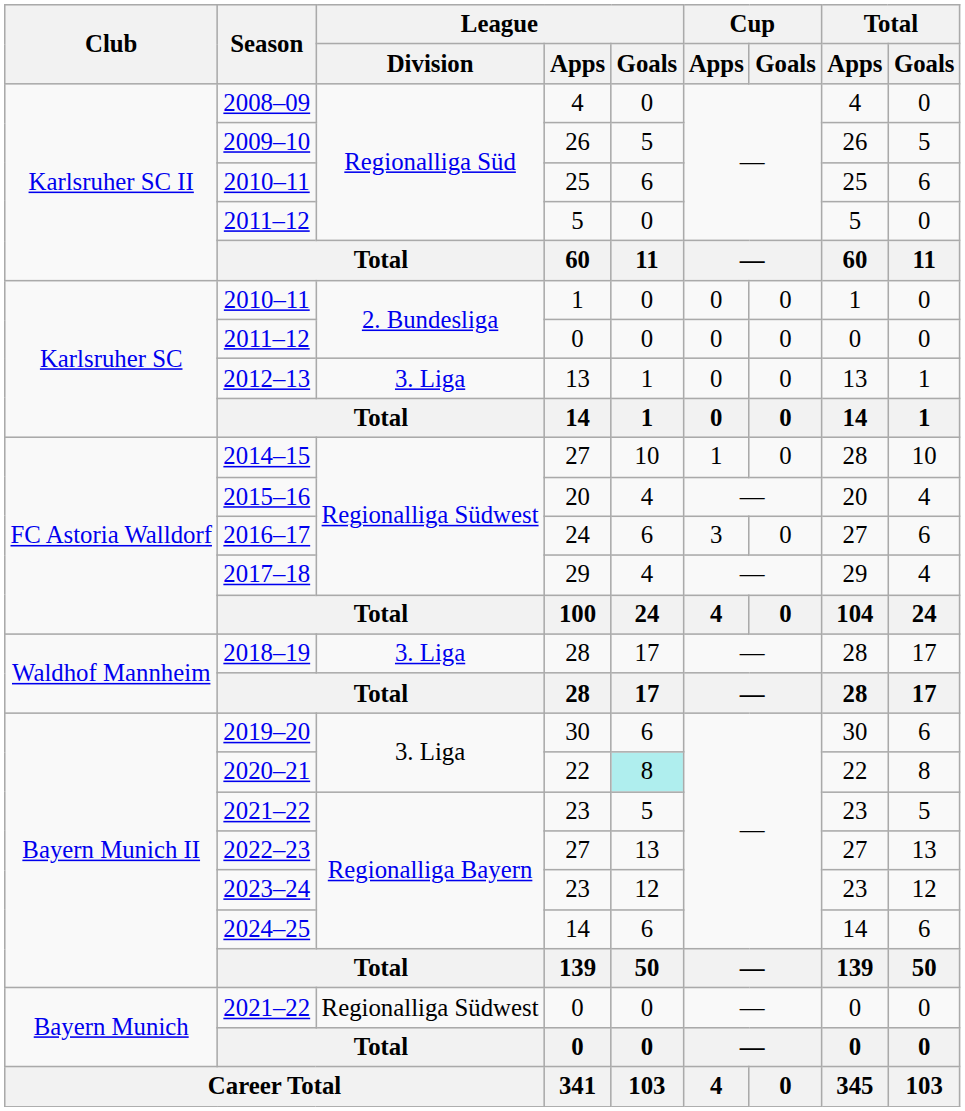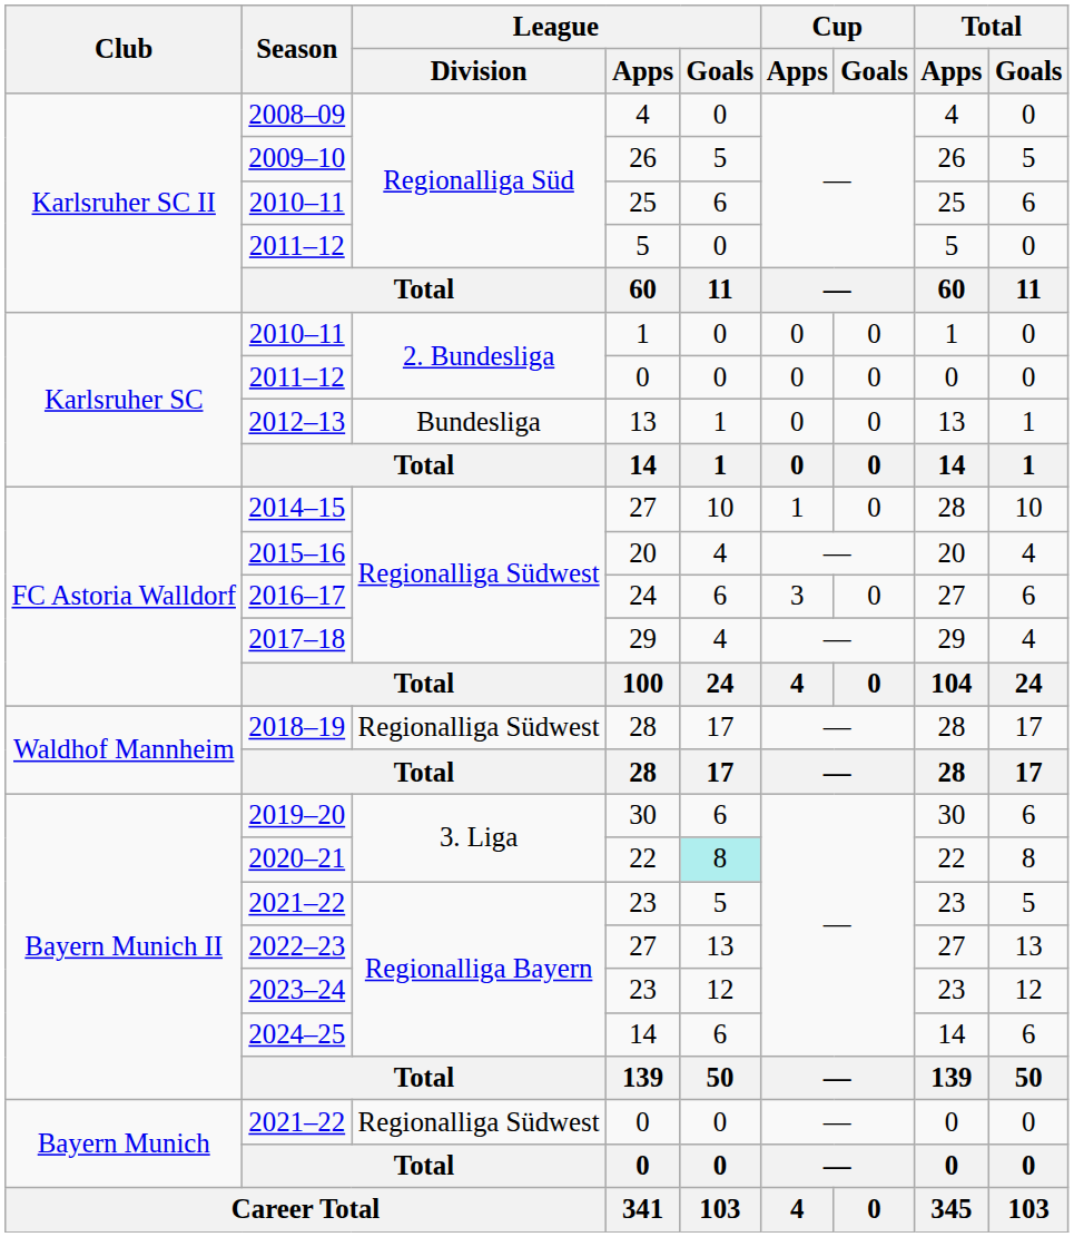2012–13 | League / Division: 3. Liga -> Bundesliga
2018–19 | League / Division: 3. Liga -> Regionalliga Südwest
